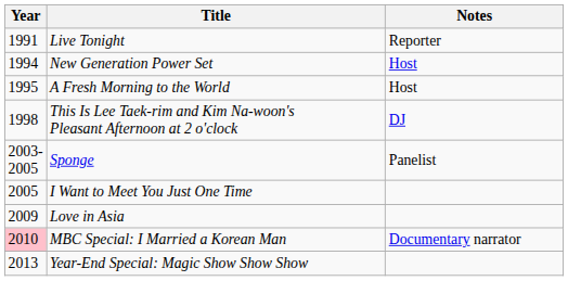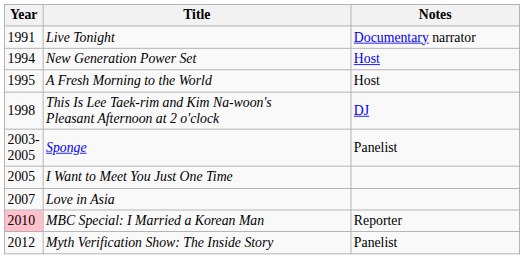Live Tonight | Notes: Reporter -> Documentary narrator
Love in Asia | Year: 2009 -> 2007
MBC Special: I Married a Korean Man | Notes: Documentary narrator -> Reporter
+ row: 2012 | Myth Verification Show: The Inside Story | Panelist
- row: 2013 | Year-End Special: Magic Show Show Show
